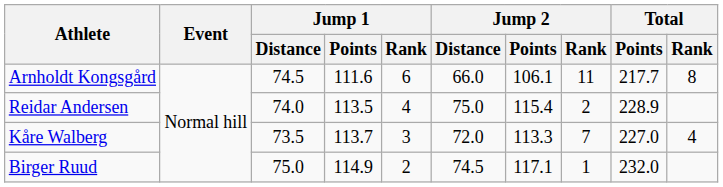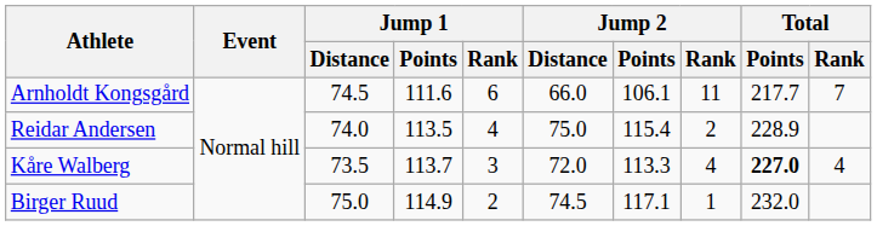Arnholdt Kongsgård | Total / Rank: 8 -> 7
Kåre Walberg | Jump 2 / Rank: 7 -> 4
Kåre Walberg | Total / Points: normal -> bold
